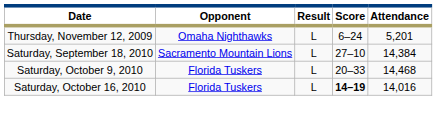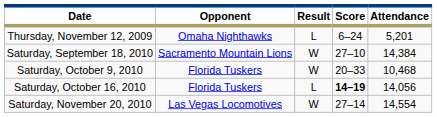Saturday, September 18, 2010 | Result: L -> W
Saturday, October 9, 2010 | Result: L -> W
Saturday, October 9, 2010 | Attendance: 14,468 -> 10,468
Saturday, October 16, 2010 | Attendance: 14,016 -> 14,056
+ row: Saturday, November 20, 2010 | Las Vegas Locomotives | W | 27–14 | 14,554
